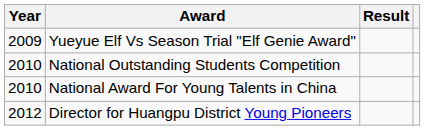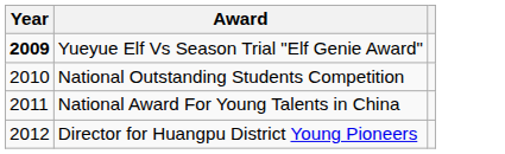- column: Result
Yueyue Elf Vs Season Trial "Elf Genie Award" | Year: normal -> bold
National Award For Young Talents in China | Year: 2010 -> 2011
